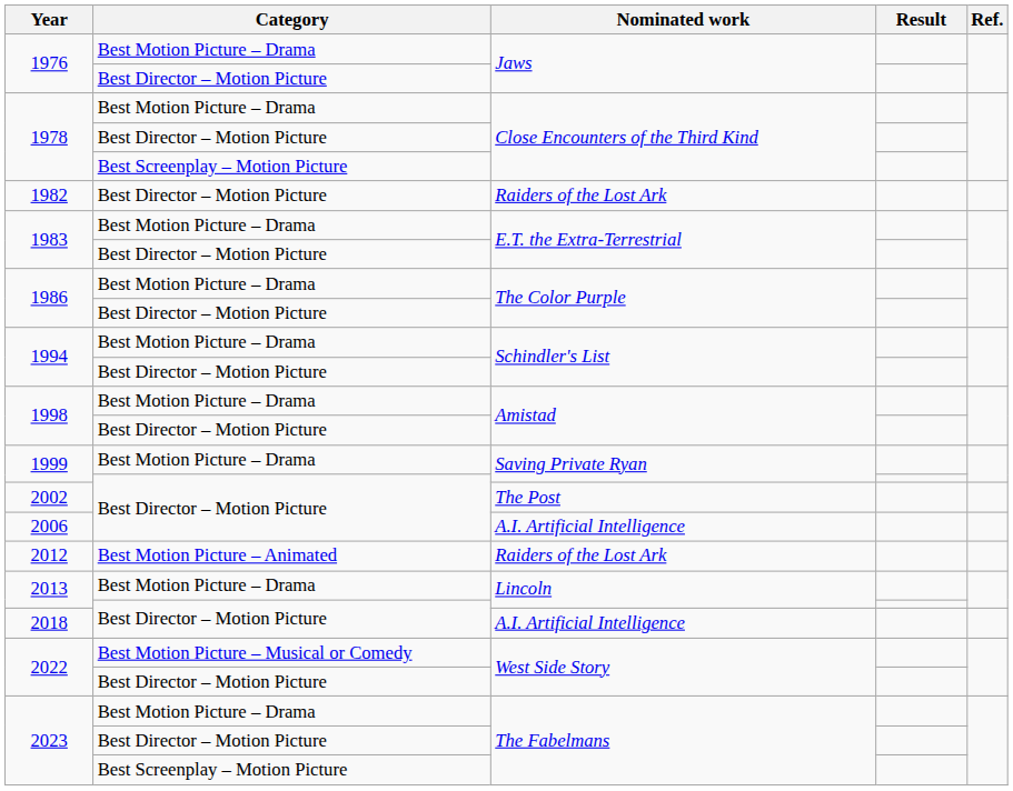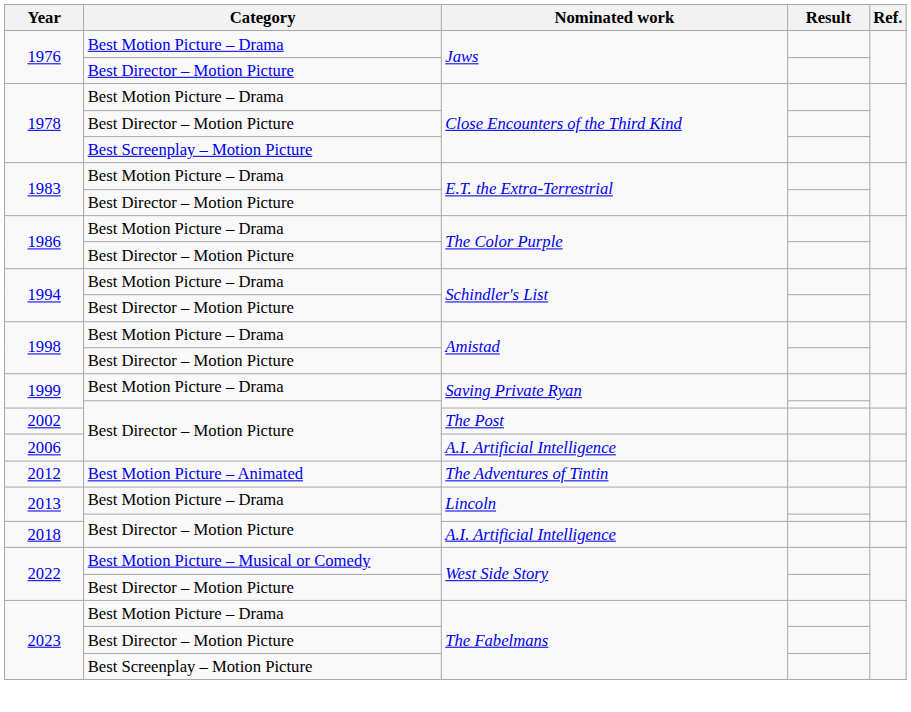- row: 1982 | Best Director – Motion Picture | Raiders of the Lost Ark
2012 | Nominated work: Raiders of the Lost Ark -> The Adventures of Tintin
